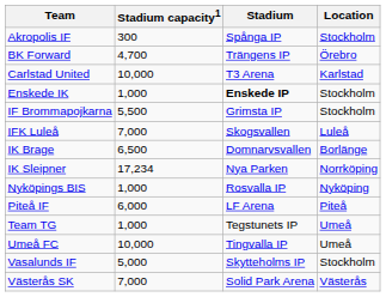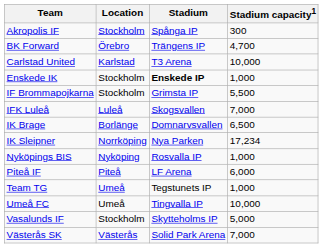columns swapped: Location <-> Stadium capacity1
